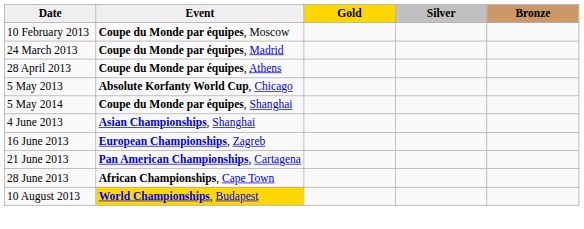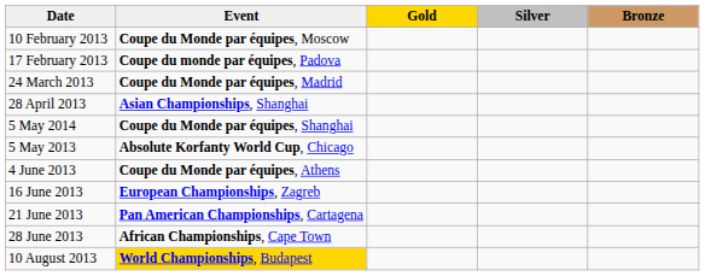+ row: 17 February 2013 | Coupe du monde par équipes, Padova
28 April 2013 | Event: Coupe du Monde par équipes, Athens -> Asian Championships, Shanghai
rows swapped: 5 May 2013 <-> 5 May 2014
4 June 2013 | Event: Asian Championships, Shanghai -> Coupe du Monde par équipes, Athens
